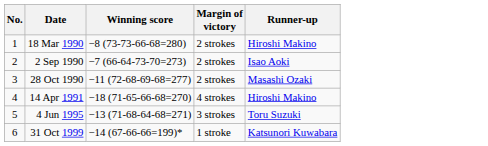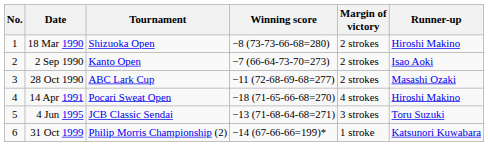+ column: Tournament | Shizuoka Open | Kanto Open | ABC Lark Cup | Pocari Sweat Open | JCB Classic Sendai | Philip Morris Championship (2)
